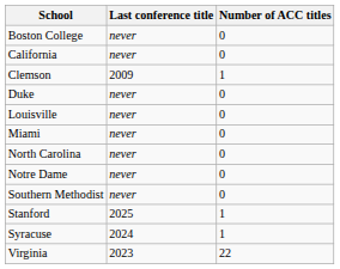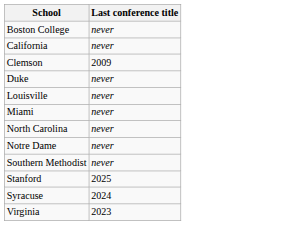- column: Number of ACC titles | 0 | 0 | 1 | 0 | 0 | 0 | 0 | 0 | 0 | 1 | 1 | 22
